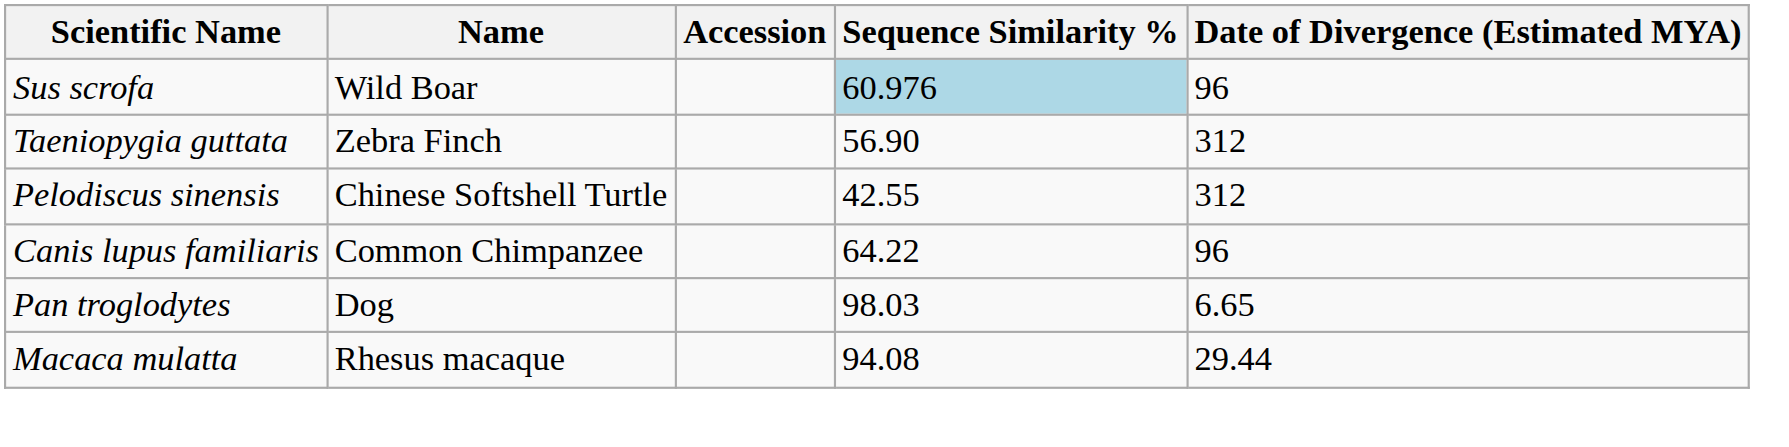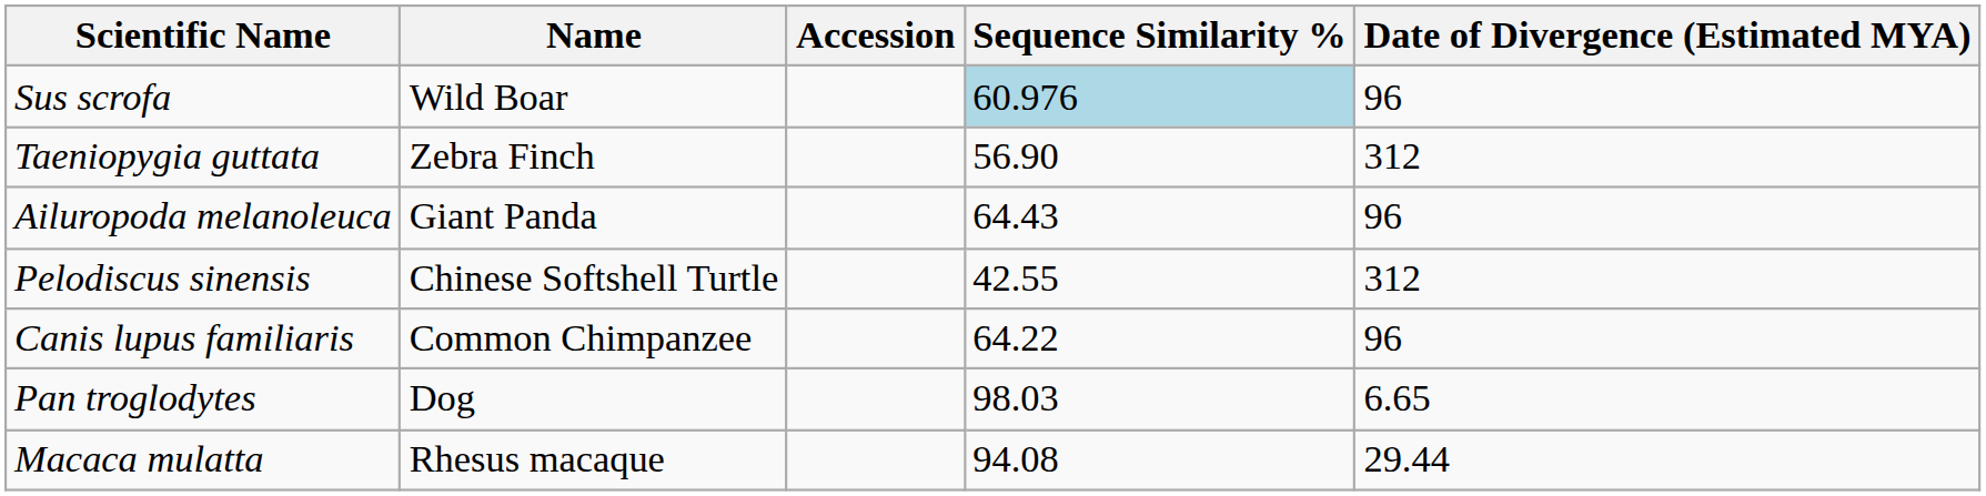+ row: Ailuropoda melanoleuca | Giant Panda | 64.43 | 96
